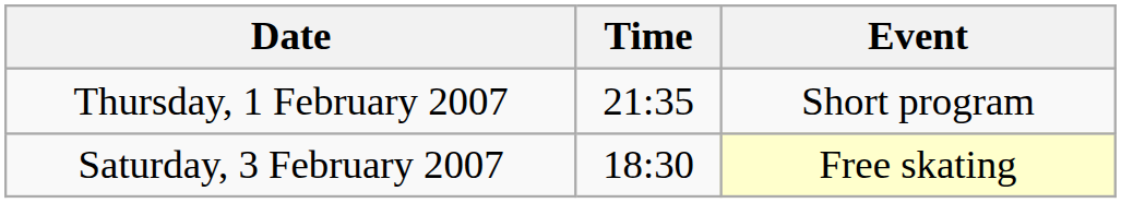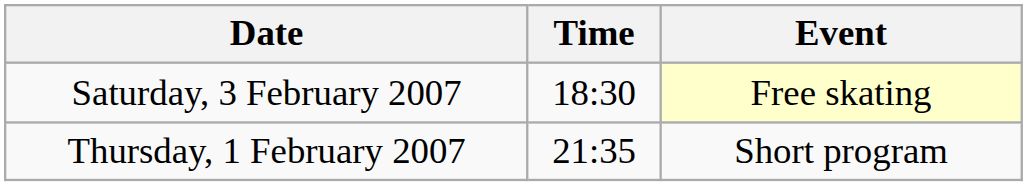rows swapped: Thursday, 1 February 2007 <-> Saturday, 3 February 2007
